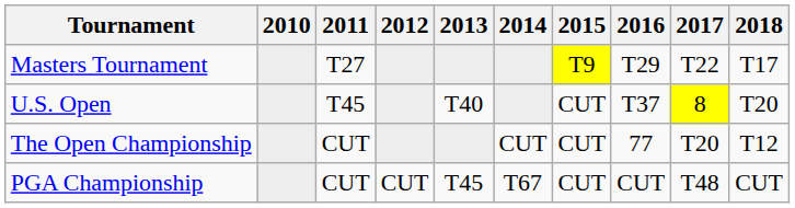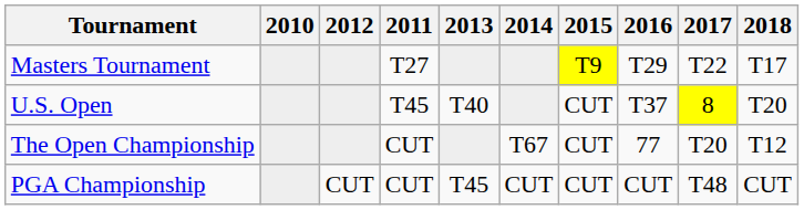columns swapped: 2011 <-> 2012
The Open Championship | 2014: CUT -> T67
PGA Championship | 2014: T67 -> CUT
